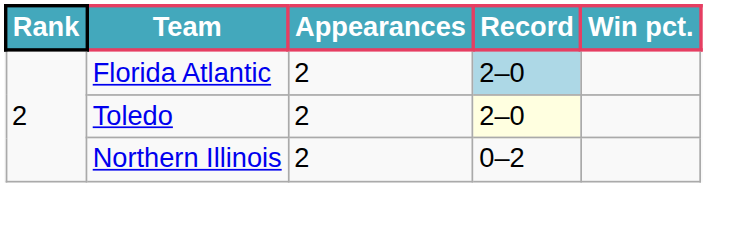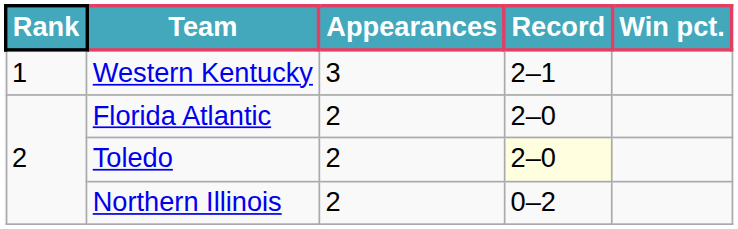+ row: 1 | Western Kentucky | 3 | 2–1
Florida Atlantic | Record: lightblue background -> no background
